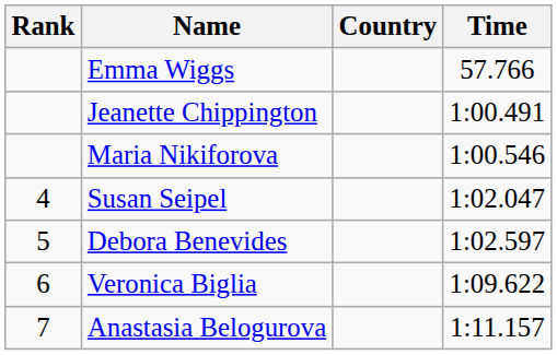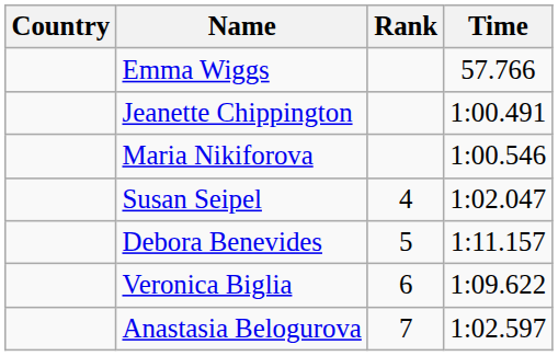columns swapped: Rank <-> Country
Debora Benevides | Time: 1:02.597 -> 1:11.157
Anastasia Belogurova | Time: 1:11.157 -> 1:02.597
